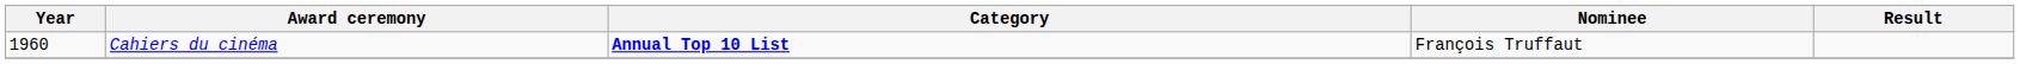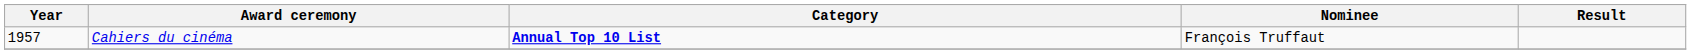Cahiers du cinéma | Year: 1960 -> 1957
